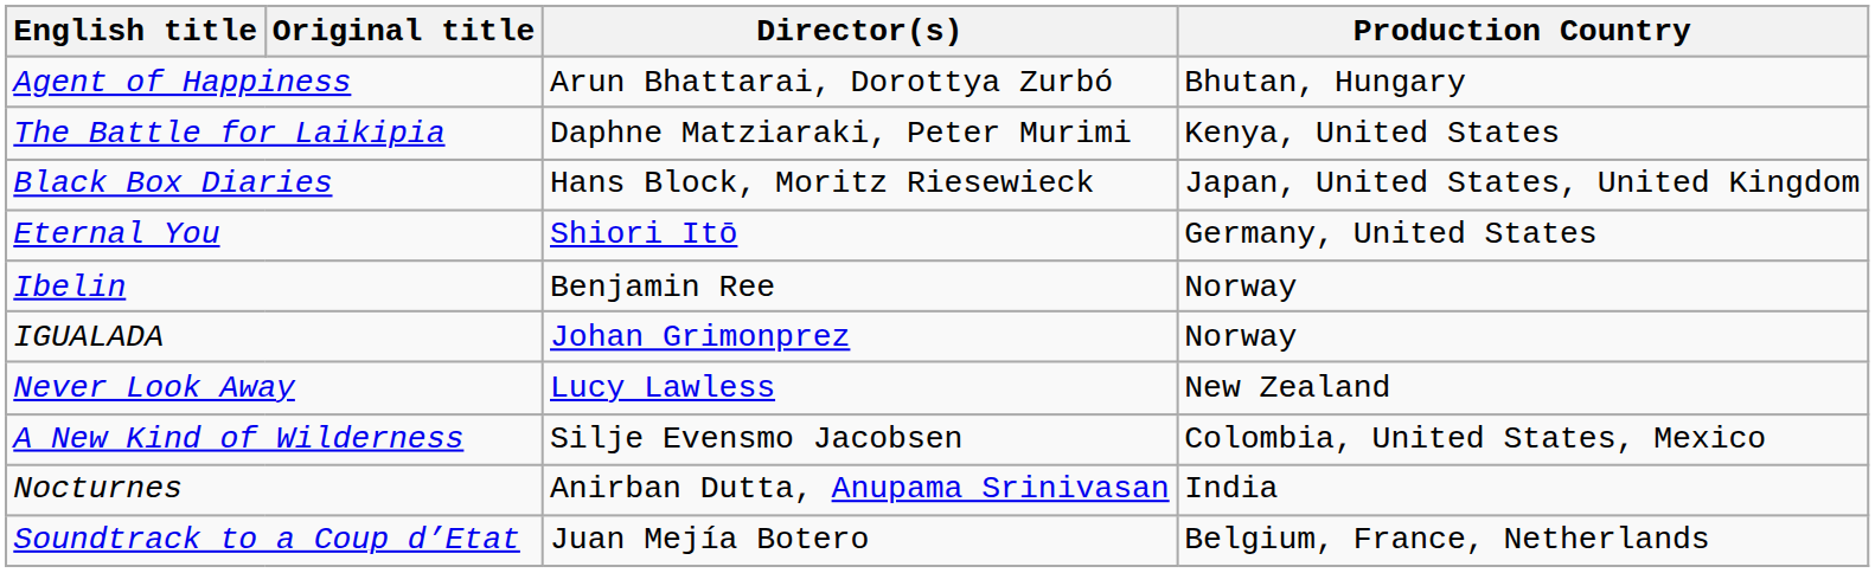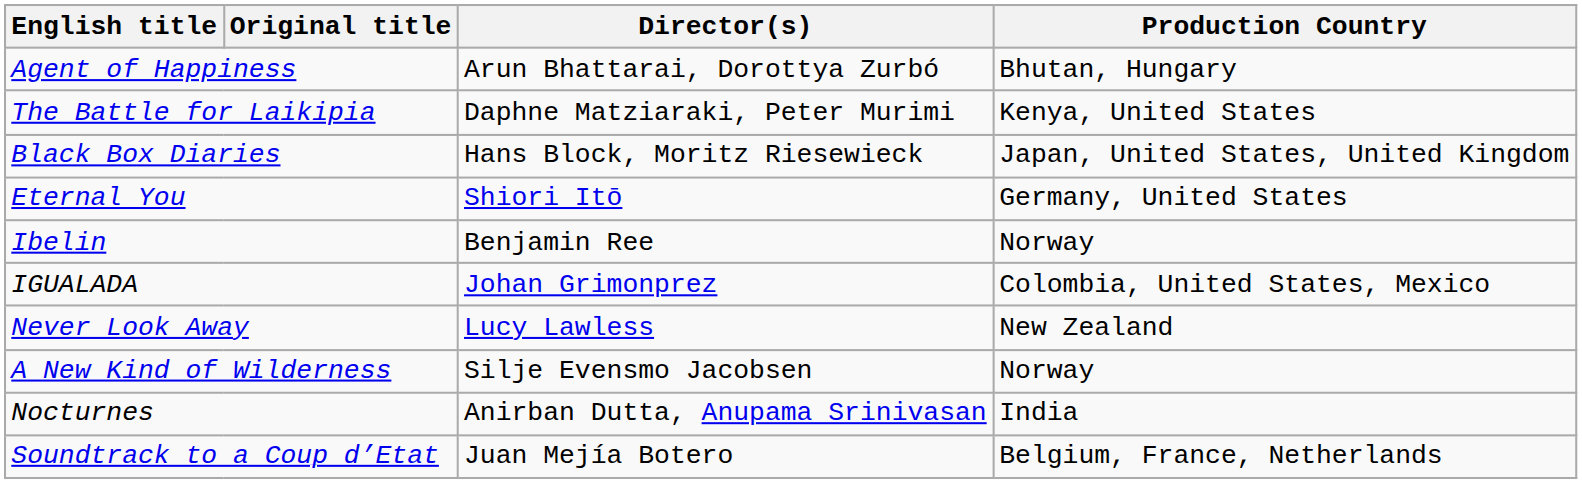IGUALADA | Production Country: Norway -> Colombia, United States, Mexico
A New Kind of Wilderness | Production Country: Colombia, United States, Mexico -> Norway
